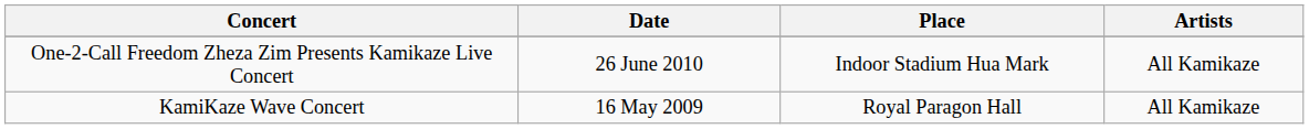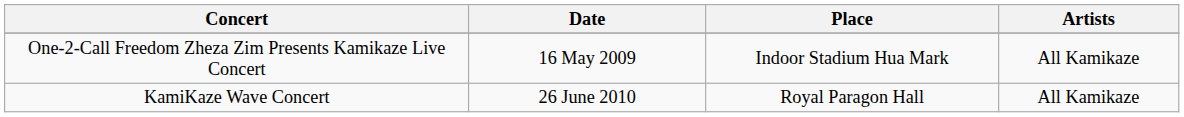One-2-Call Freedom Zheza Zim Presents Kamikaze Live Concert | Date: 26 June 2010 -> 16 May 2009
KamiKaze Wave Concert | Date: 16 May 2009 -> 26 June 2010
